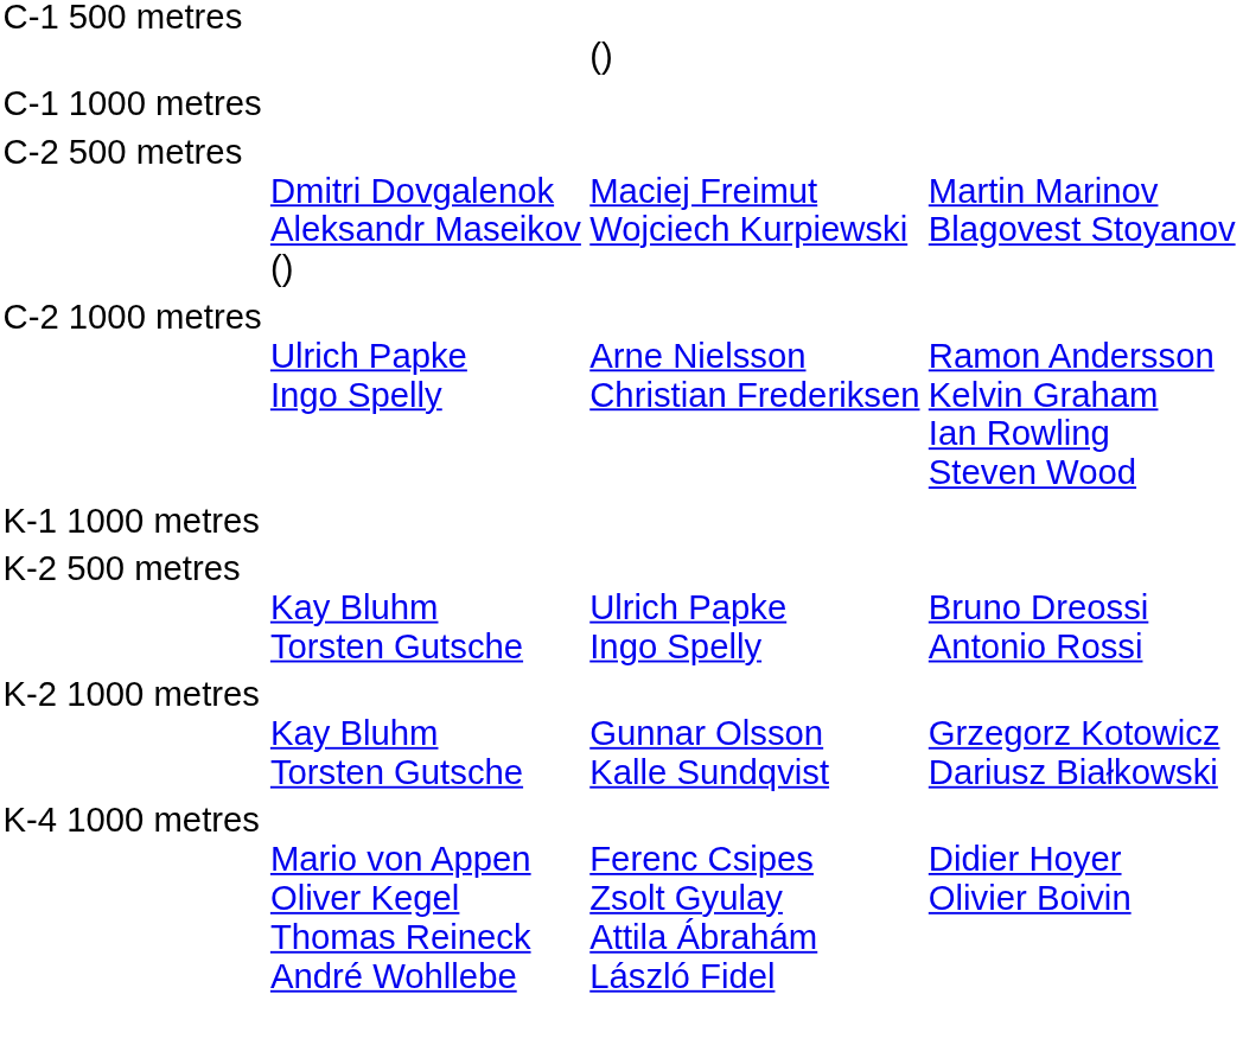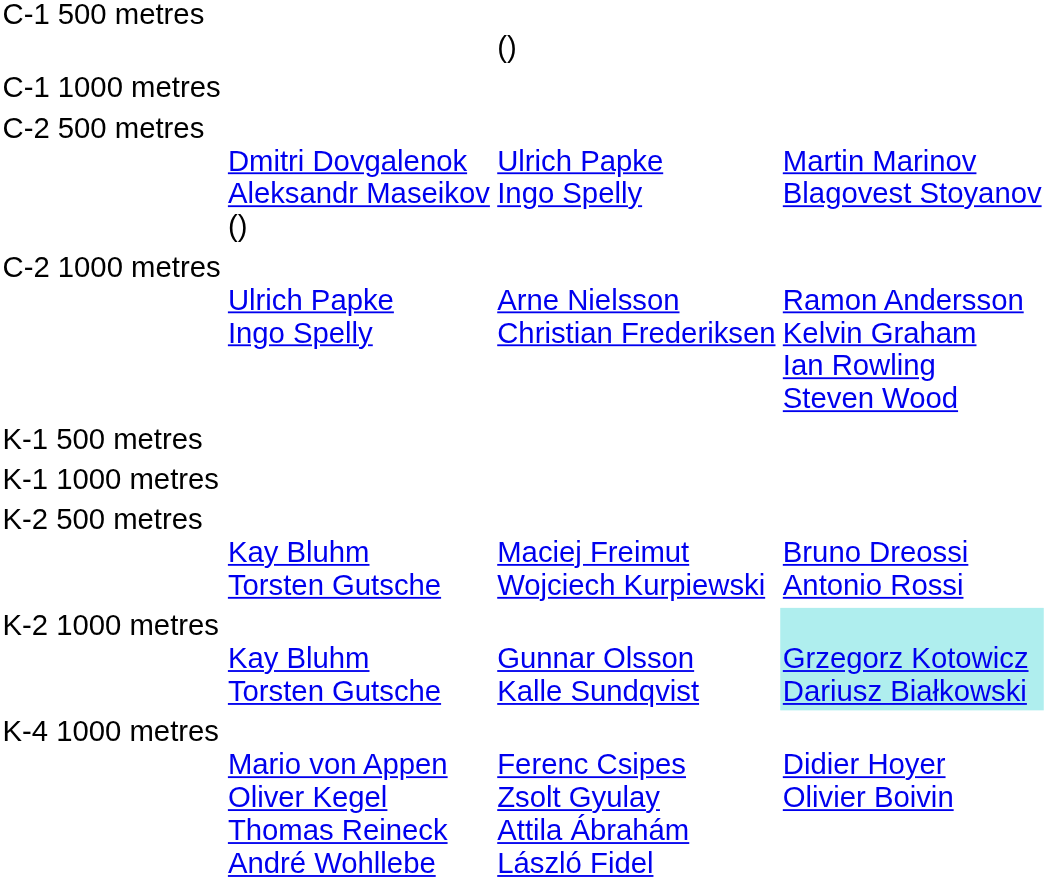C-2 500 metres | column 3: Maciej Freimut Wojciech Kurpiewski -> Ulrich Papke Ingo Spelly
+ row: K-1 500 metres
K-2 500 metres | column 3: Ulrich Papke Ingo Spelly -> Maciej Freimut Wojciech Kurpiewski
K-2 1000 metres | column 4: no background -> paleturquoise background
